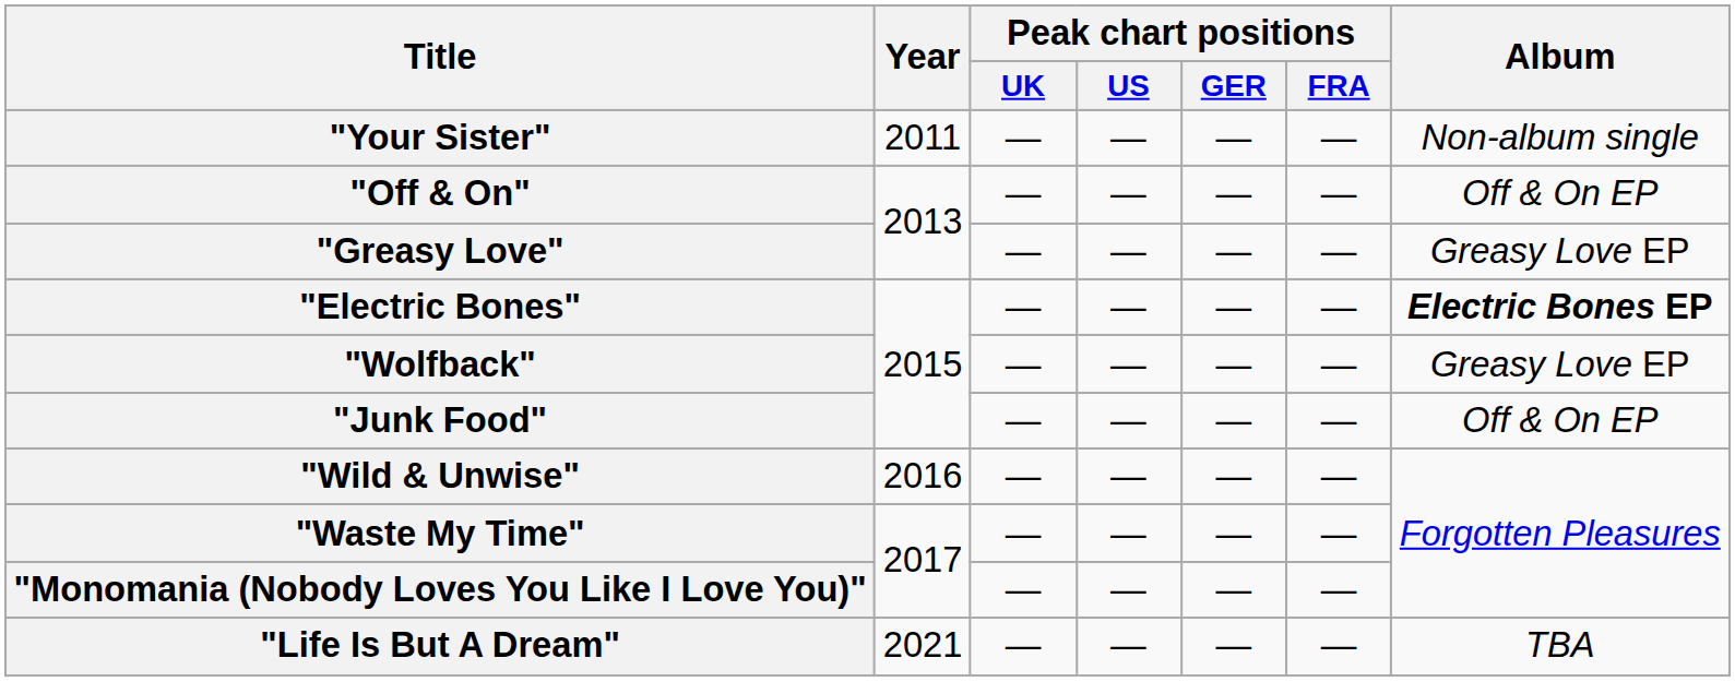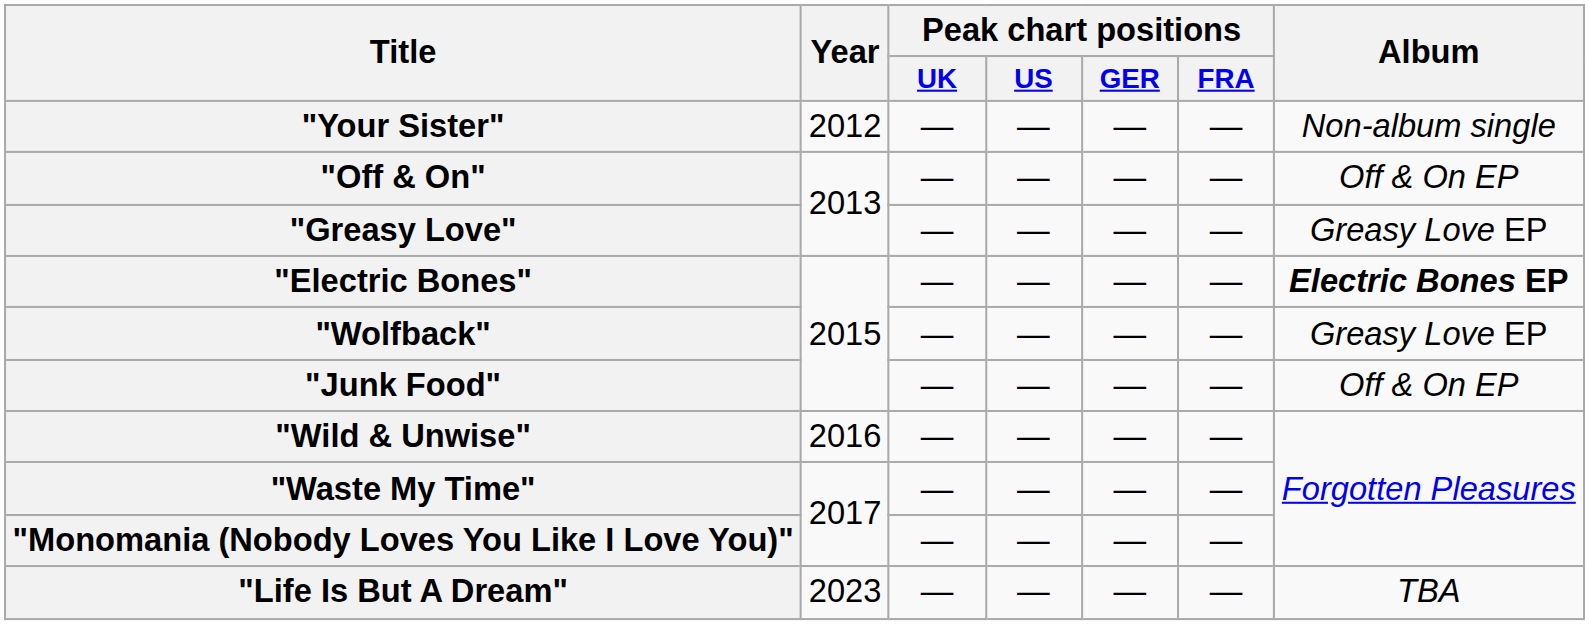"Your Sister" | Year: 2011 -> 2012
"Life Is But A Dream" | Year: 2021 -> 2023
